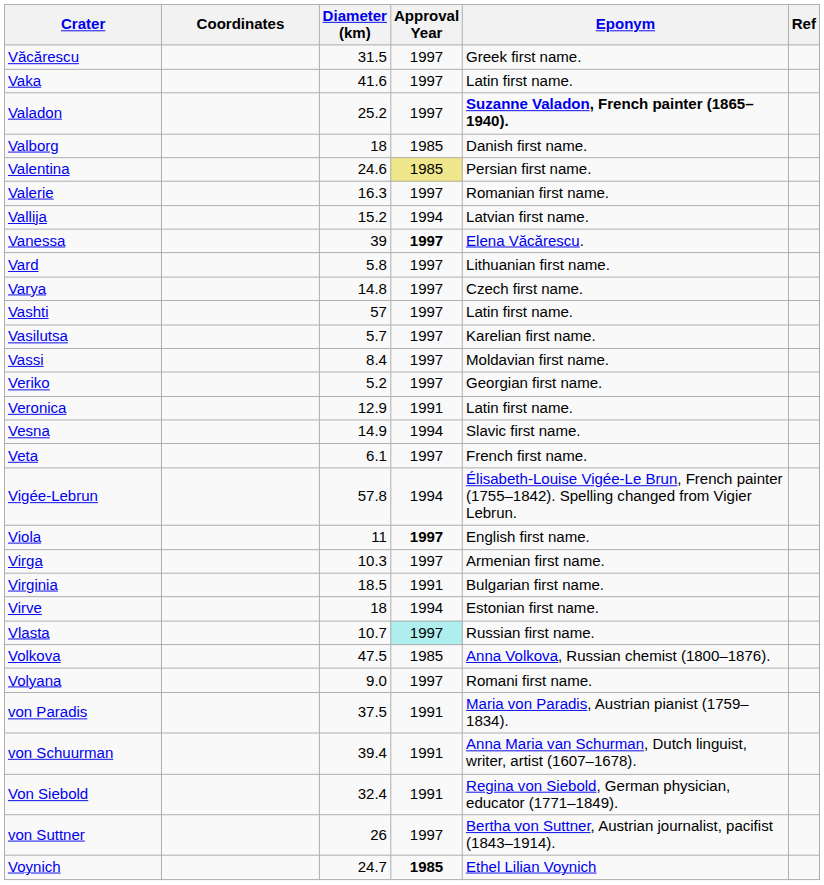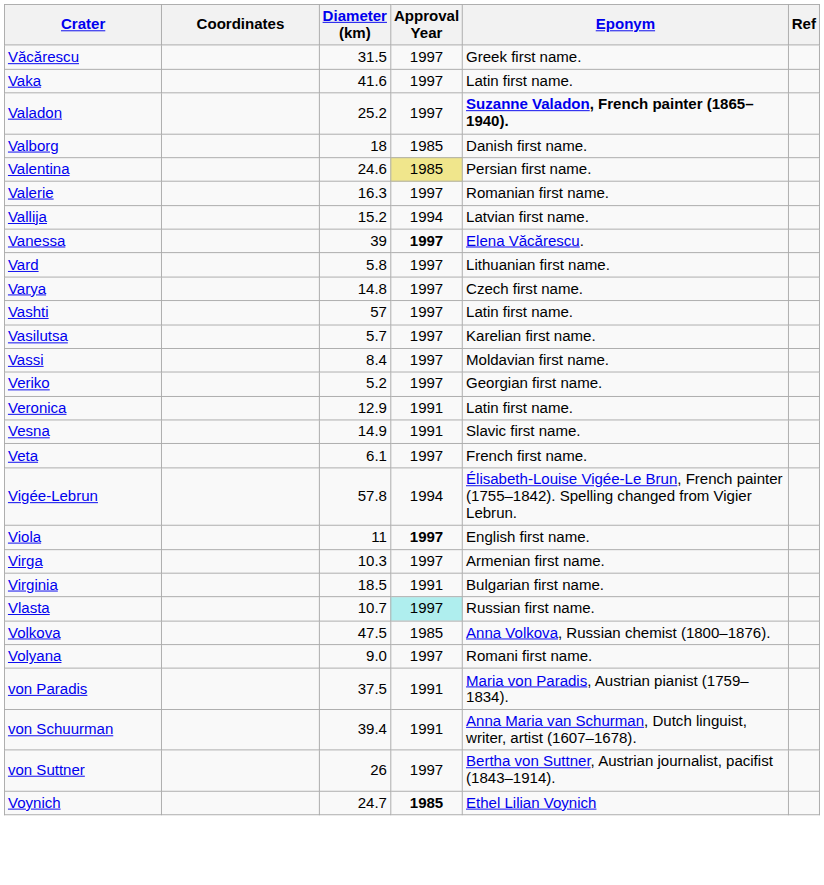Vesna | Approval Year: 1994 -> 1991
- row: Virve | 18 | 1994 | Estonian first name.
- row: Von Siebold | 32.4 | 1991 | Regina von Siebold, German physician, educator (1771–1849).
